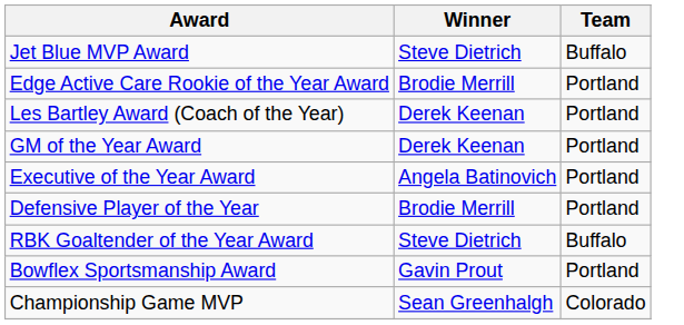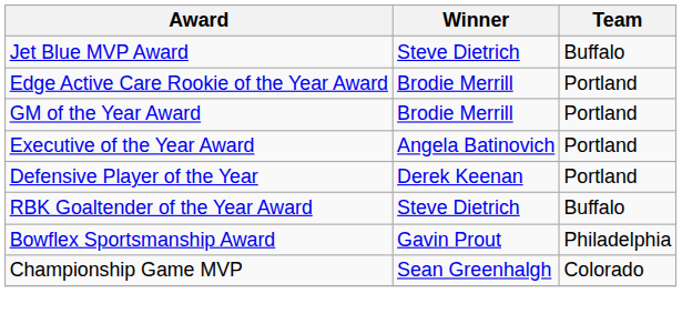- row: Les Bartley Award (Coach of the Year) | Derek Keenan | Portland
GM of the Year Award | Winner: Derek Keenan -> Brodie Merrill
Defensive Player of the Year | Winner: Brodie Merrill -> Derek Keenan
Bowflex Sportsmanship Award | Team: Portland -> Philadelphia
